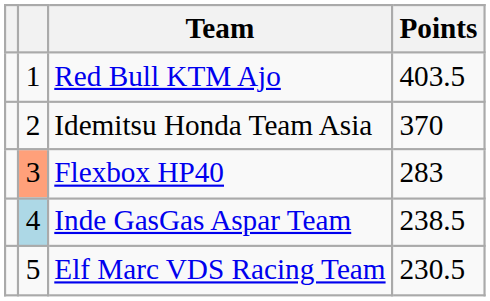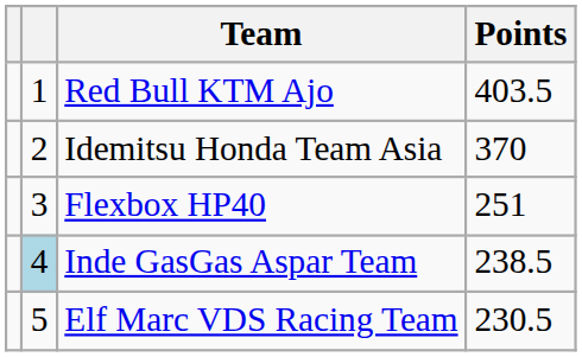Flexbox HP40 | column 2: lightsalmon background -> no background
Flexbox HP40 | Points: 283 -> 251
